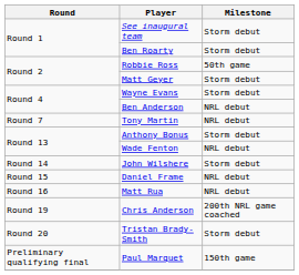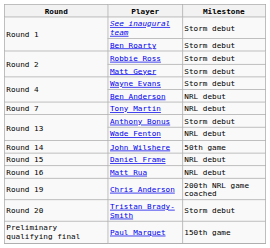Robbie Ross | Milestone: 50th game -> Storm debut
John Wilshere | Milestone: Storm debut -> 50th game
